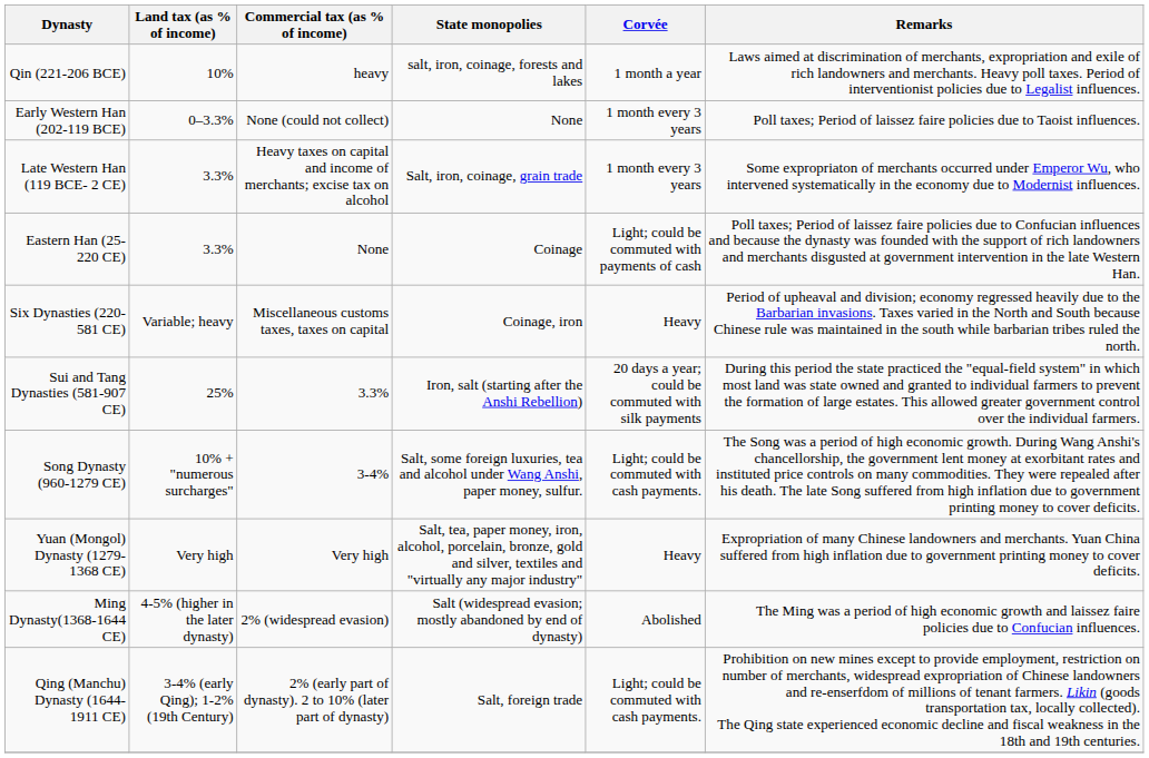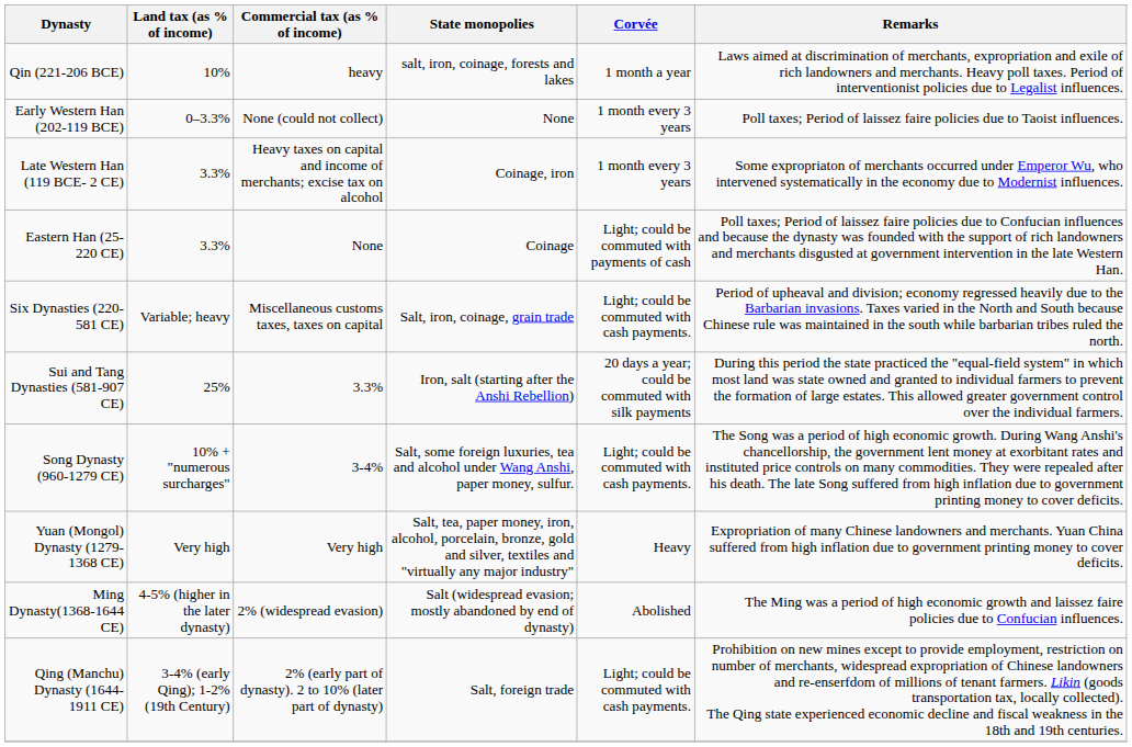Late Western Han (119 BCE- 2 CE) | State monopolies: Salt, iron, coinage, grain trade -> Coinage, iron
Six Dynasties (220-581 CE) | State monopolies: Coinage, iron -> Salt, iron, coinage, grain trade
Six Dynasties (220-581 CE) | Corvée: Heavy -> Light; could be commuted with cash payments.
